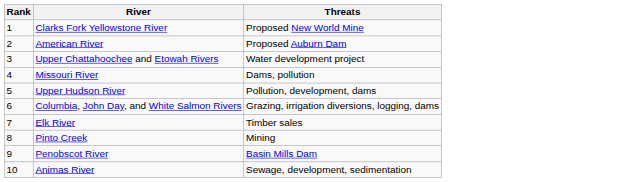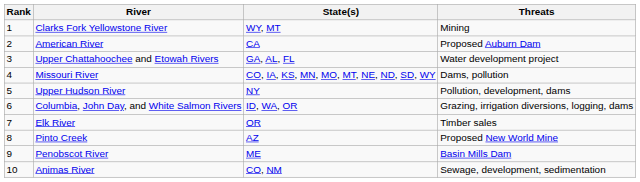+ column: State(s) | WY, MT | CA | GA, AL, FL | CO, IA, KS, MN, MO, MT, NE, ND, SD, WY | NY | ID, WA, OR | OR | AZ | ME | CO, NM
Clarks Fork Yellowstone River | Threats: Proposed New World Mine -> Mining
Pinto Creek | Threats: Mining -> Proposed New World Mine
